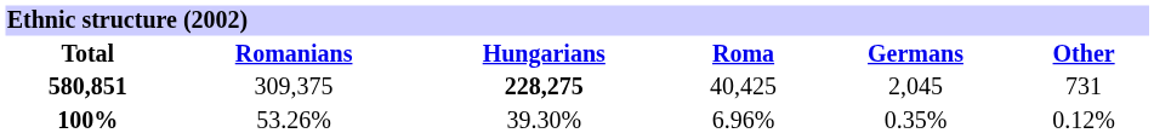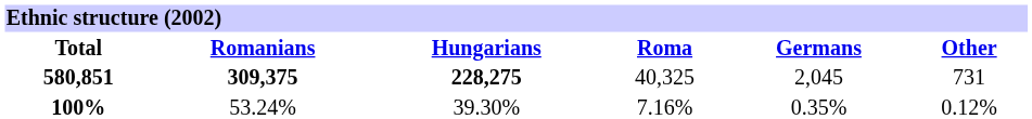580,851 | Romanians: normal -> bold
580,851 | Roma: 40,425 -> 40,325
100% | Romanians: 53.26% -> 53.24%
100% | Roma: 6.96% -> 7.16%
